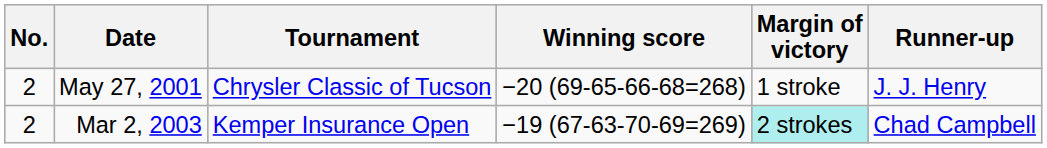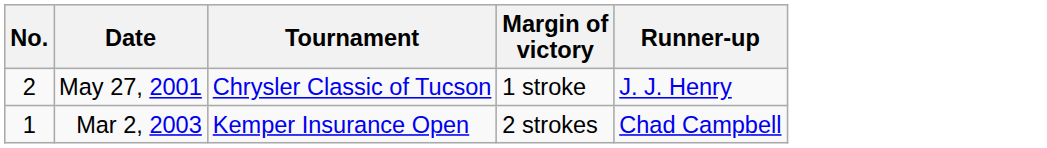- column: Winning score | −20 (69-65-66-68=268) | −19 (67-63-70-69=269)
Mar 2, 2003 | No.: 2 -> 1
Mar 2, 2003 | Margin of victory: paleturquoise background -> no background
